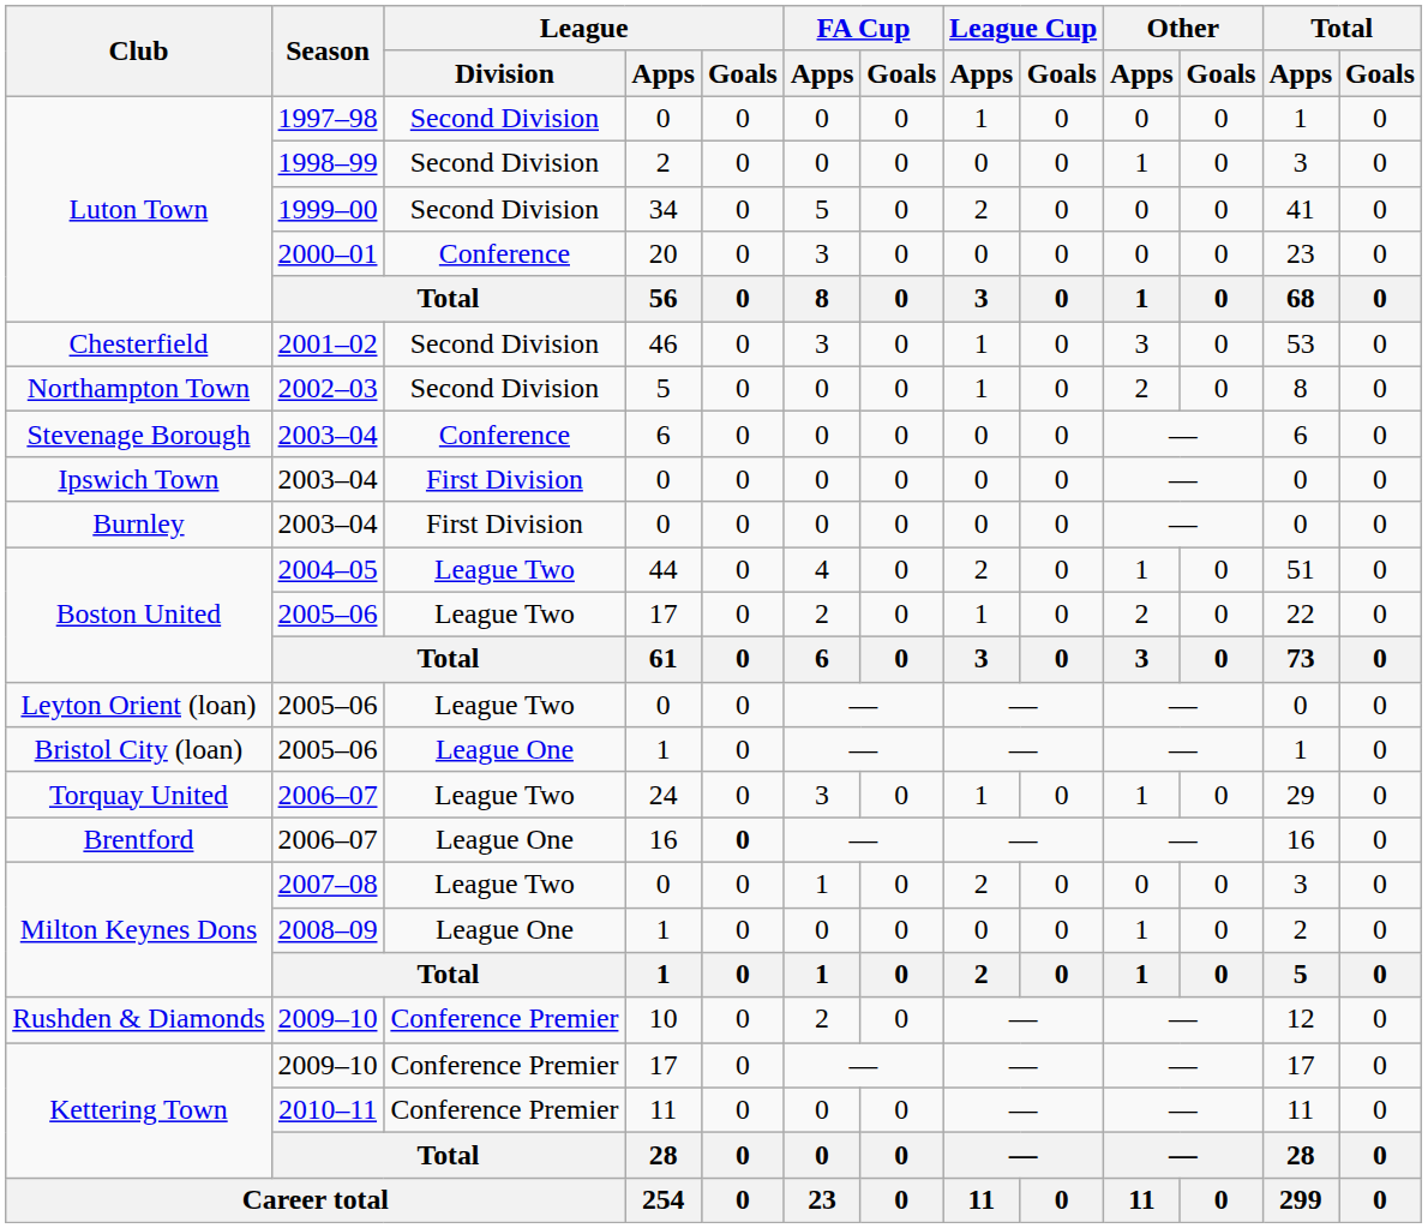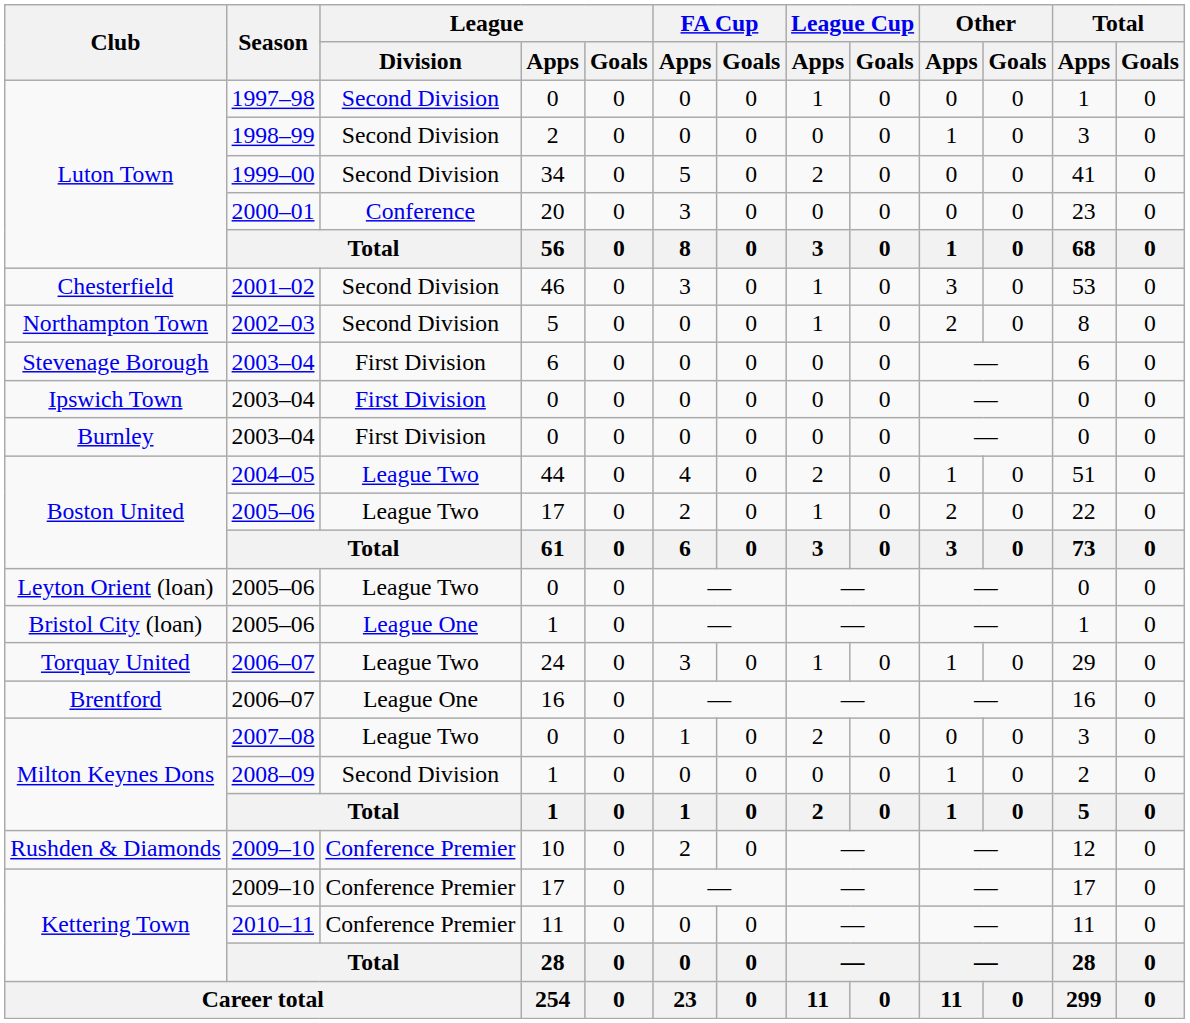Stevenage Borough | League / Division: Conference -> First Division
Brentford | League / Goals: bold -> normal
Milton Keynes Dons / 2008–09 | League / Division: League One -> Second Division
